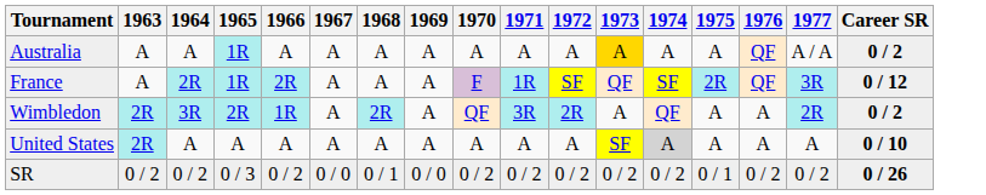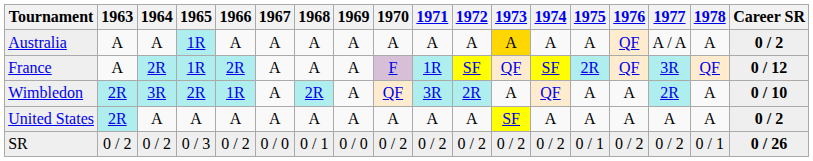+ column: 1978 | A | QF | A | A | 0 / 1
Wimbledon | Career SR: 0 / 2 -> 0 / 10
United States | 1974: lightgrey background -> no background
United States | Career SR: 0 / 10 -> 0 / 2
